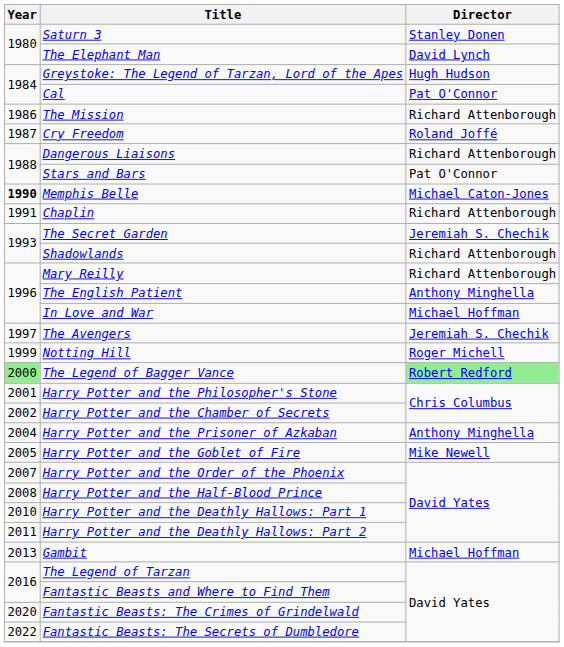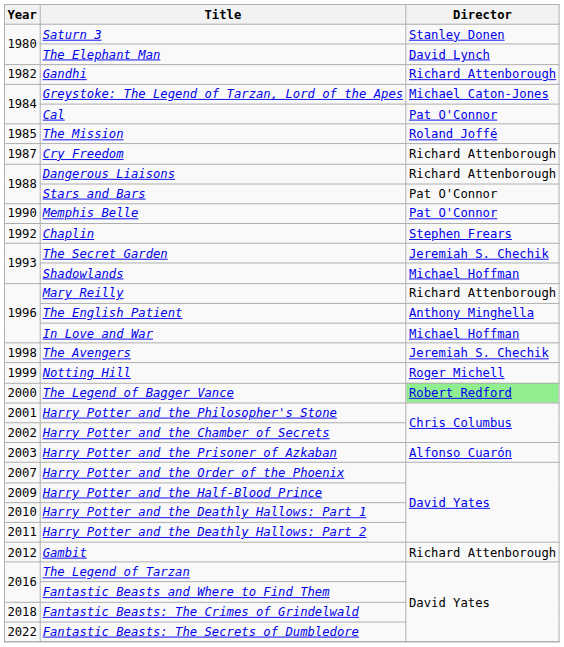+ row: 1982 | Gandhi | Richard Attenborough
Greystoke: The Legend of Tarzan, Lord of the Apes | Director: Hugh Hudson -> Michael Caton-Jones
The Mission | Year: 1986 -> 1985
The Mission | Director: Richard Attenborough -> Roland Joffé
Cry Freedom | Director: Roland Joffé -> Richard Attenborough
Memphis Belle | Year: bold -> normal
Memphis Belle | Director: Michael Caton-Jones -> Pat O'Connor
Chaplin | Year: 1991 -> 1992
Chaplin | Director: Richard Attenborough -> Stephen Frears
Shadowlands | Director: Richard Attenborough -> Michael Hoffman
The Avengers | Year: 1997 -> 1998
The Legend of Bagger Vance | Year: lightgreen background -> no background
Harry Potter and the Prisoner of Azkaban | Year: 2004 -> 2003
Harry Potter and the Prisoner of Azkaban | Director: Anthony Minghella -> Alfonso Cuarón
- row: 2005 | Harry Potter and the Goblet of Fire | Mike Newell
Harry Potter and the Half-Blood Prince | Year: 2008 -> 2009
Gambit | Year: 2013 -> 2012
Gambit | Director: Michael Hoffman -> Richard Attenborough
Fantastic Beasts: The Crimes of Grindelwald | Year: 2020 -> 2018
